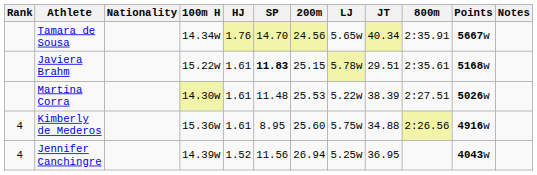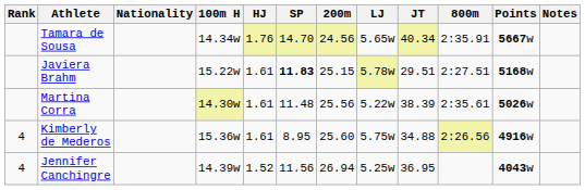Javiera Brahm | 800m: 2:35.61 -> 2:27.51
Martina Corra | 200m: 25.53 -> 25.56
Martina Corra | 800m: 2:27.51 -> 2:35.61
